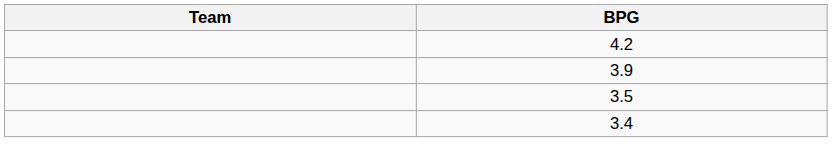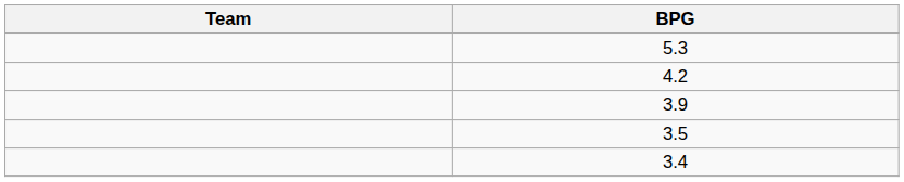+ row: 5.3
